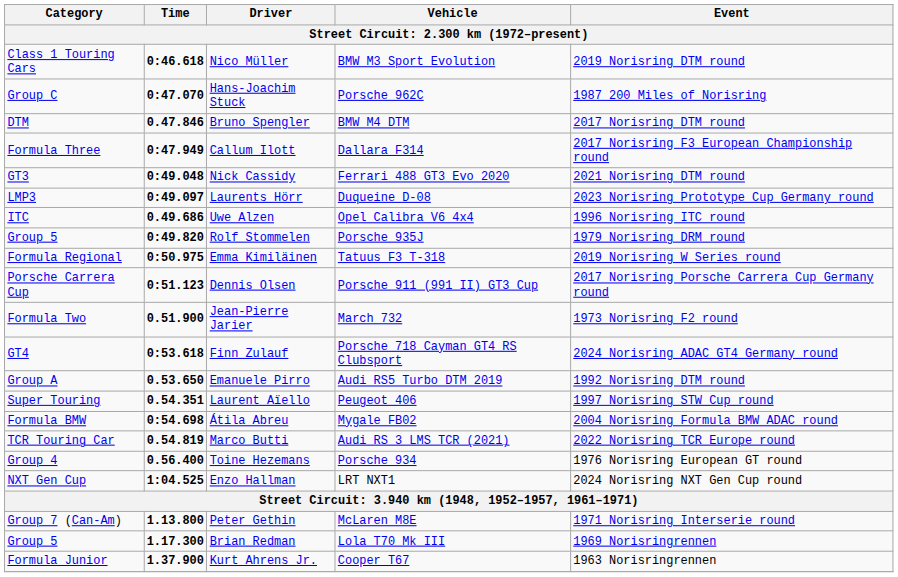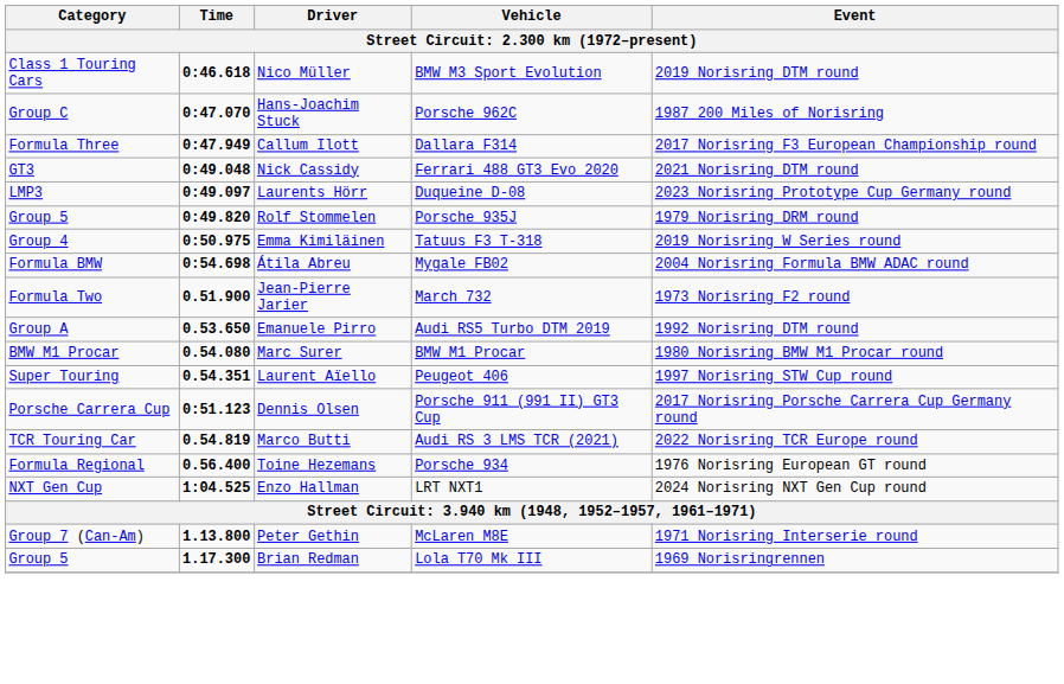- row: DTM | 0.47.846 | Bruno Spengler | BMW M4 DTM | 2017 Norisring DTM round
- row: ITC | 0.49.686 | Uwe Alzen | Opel Calibra V6 4x4 | 1996 Norisring ITC round
Emma Kimiläinen | Category: Formula Regional -> Group 4
rows swapped: Dennis Olsen <-> Átila Abreu
- row: GT4 | 0:53.618 | Finn Zulauf | Porsche 718 Cayman GT4 RS Clubsport | 2024 Norisring ADAC GT4 Germany round
+ row: BMW M1 Procar | 0.54.080 | Marc Surer | BMW M1 Procar | 1980 Norisring BMW M1 Procar round
Toine Hezemans | Category: Group 4 -> Formula Regional
- row: Formula Junior | 1.37.900 | Kurt Ahrens Jr. | Cooper T67 | 1963 Norisringrennen
